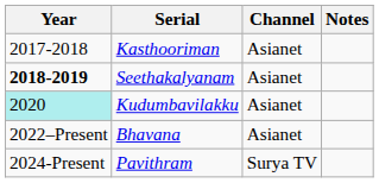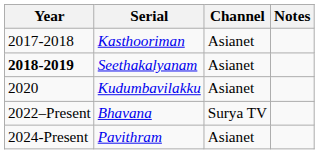Kudumbavilakku | Year: paleturquoise background -> no background
Bhavana | Channel: Asianet -> Surya TV
Pavithram | Channel: Surya TV -> Asianet
